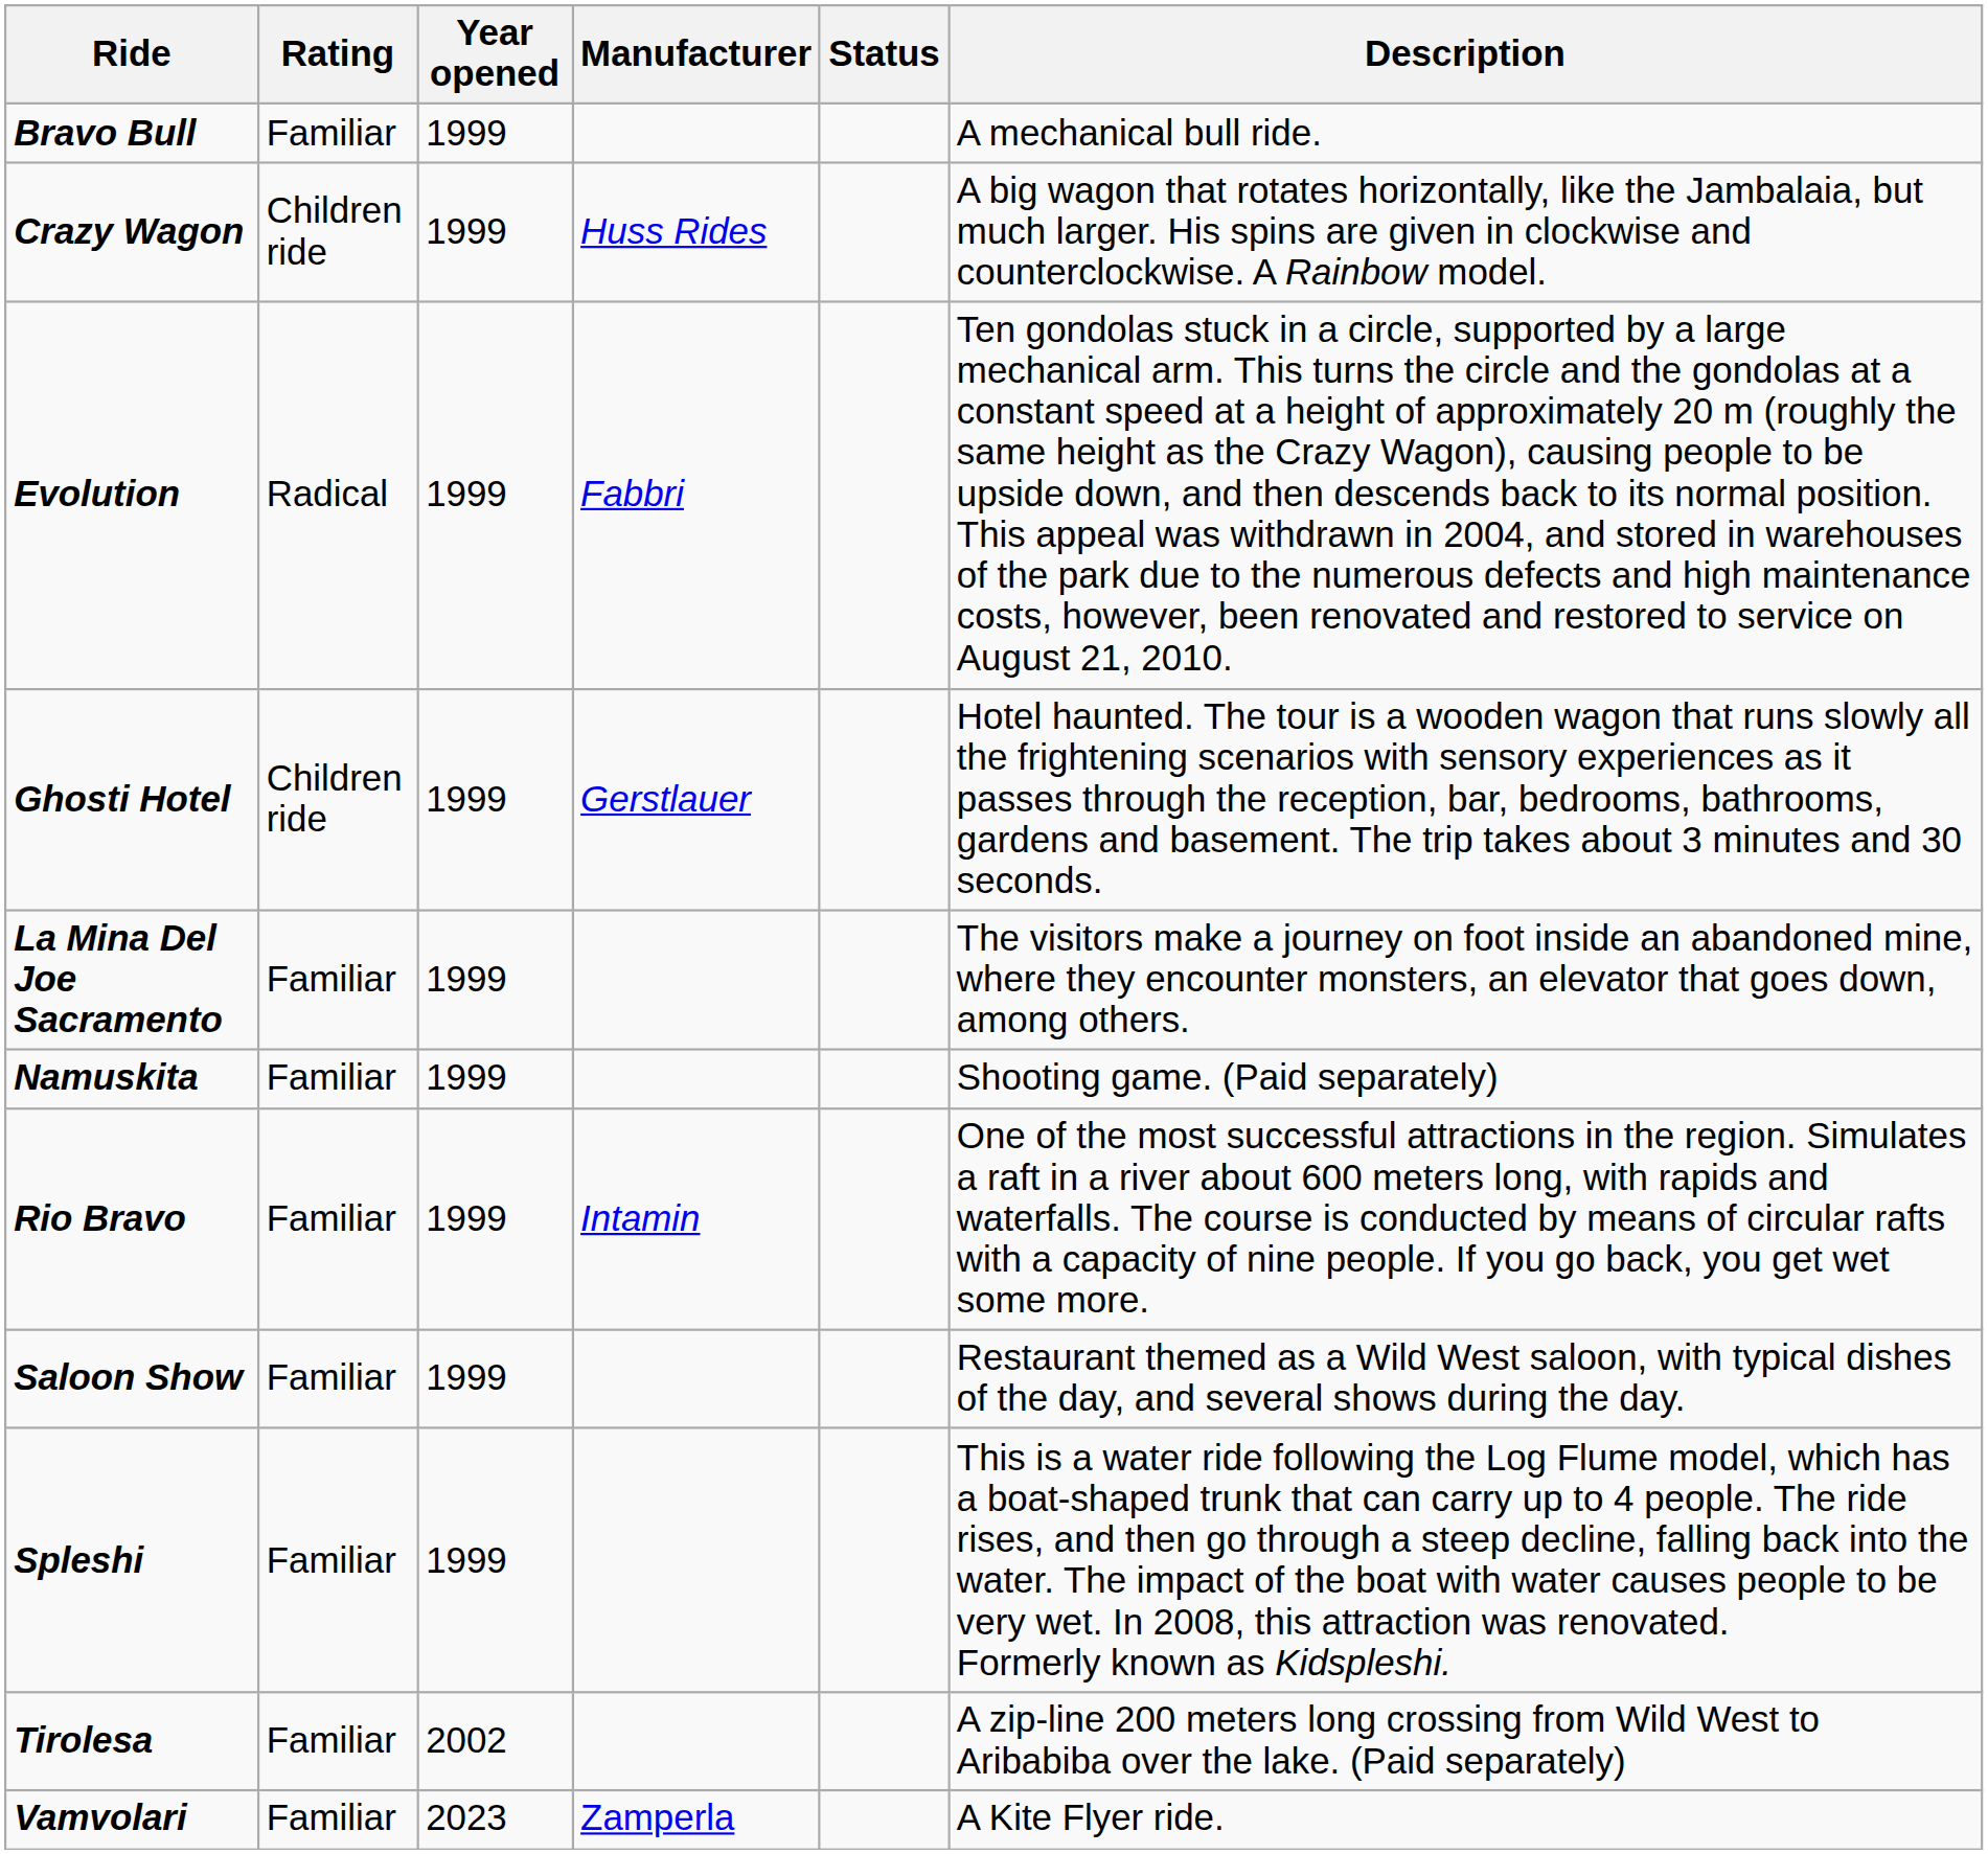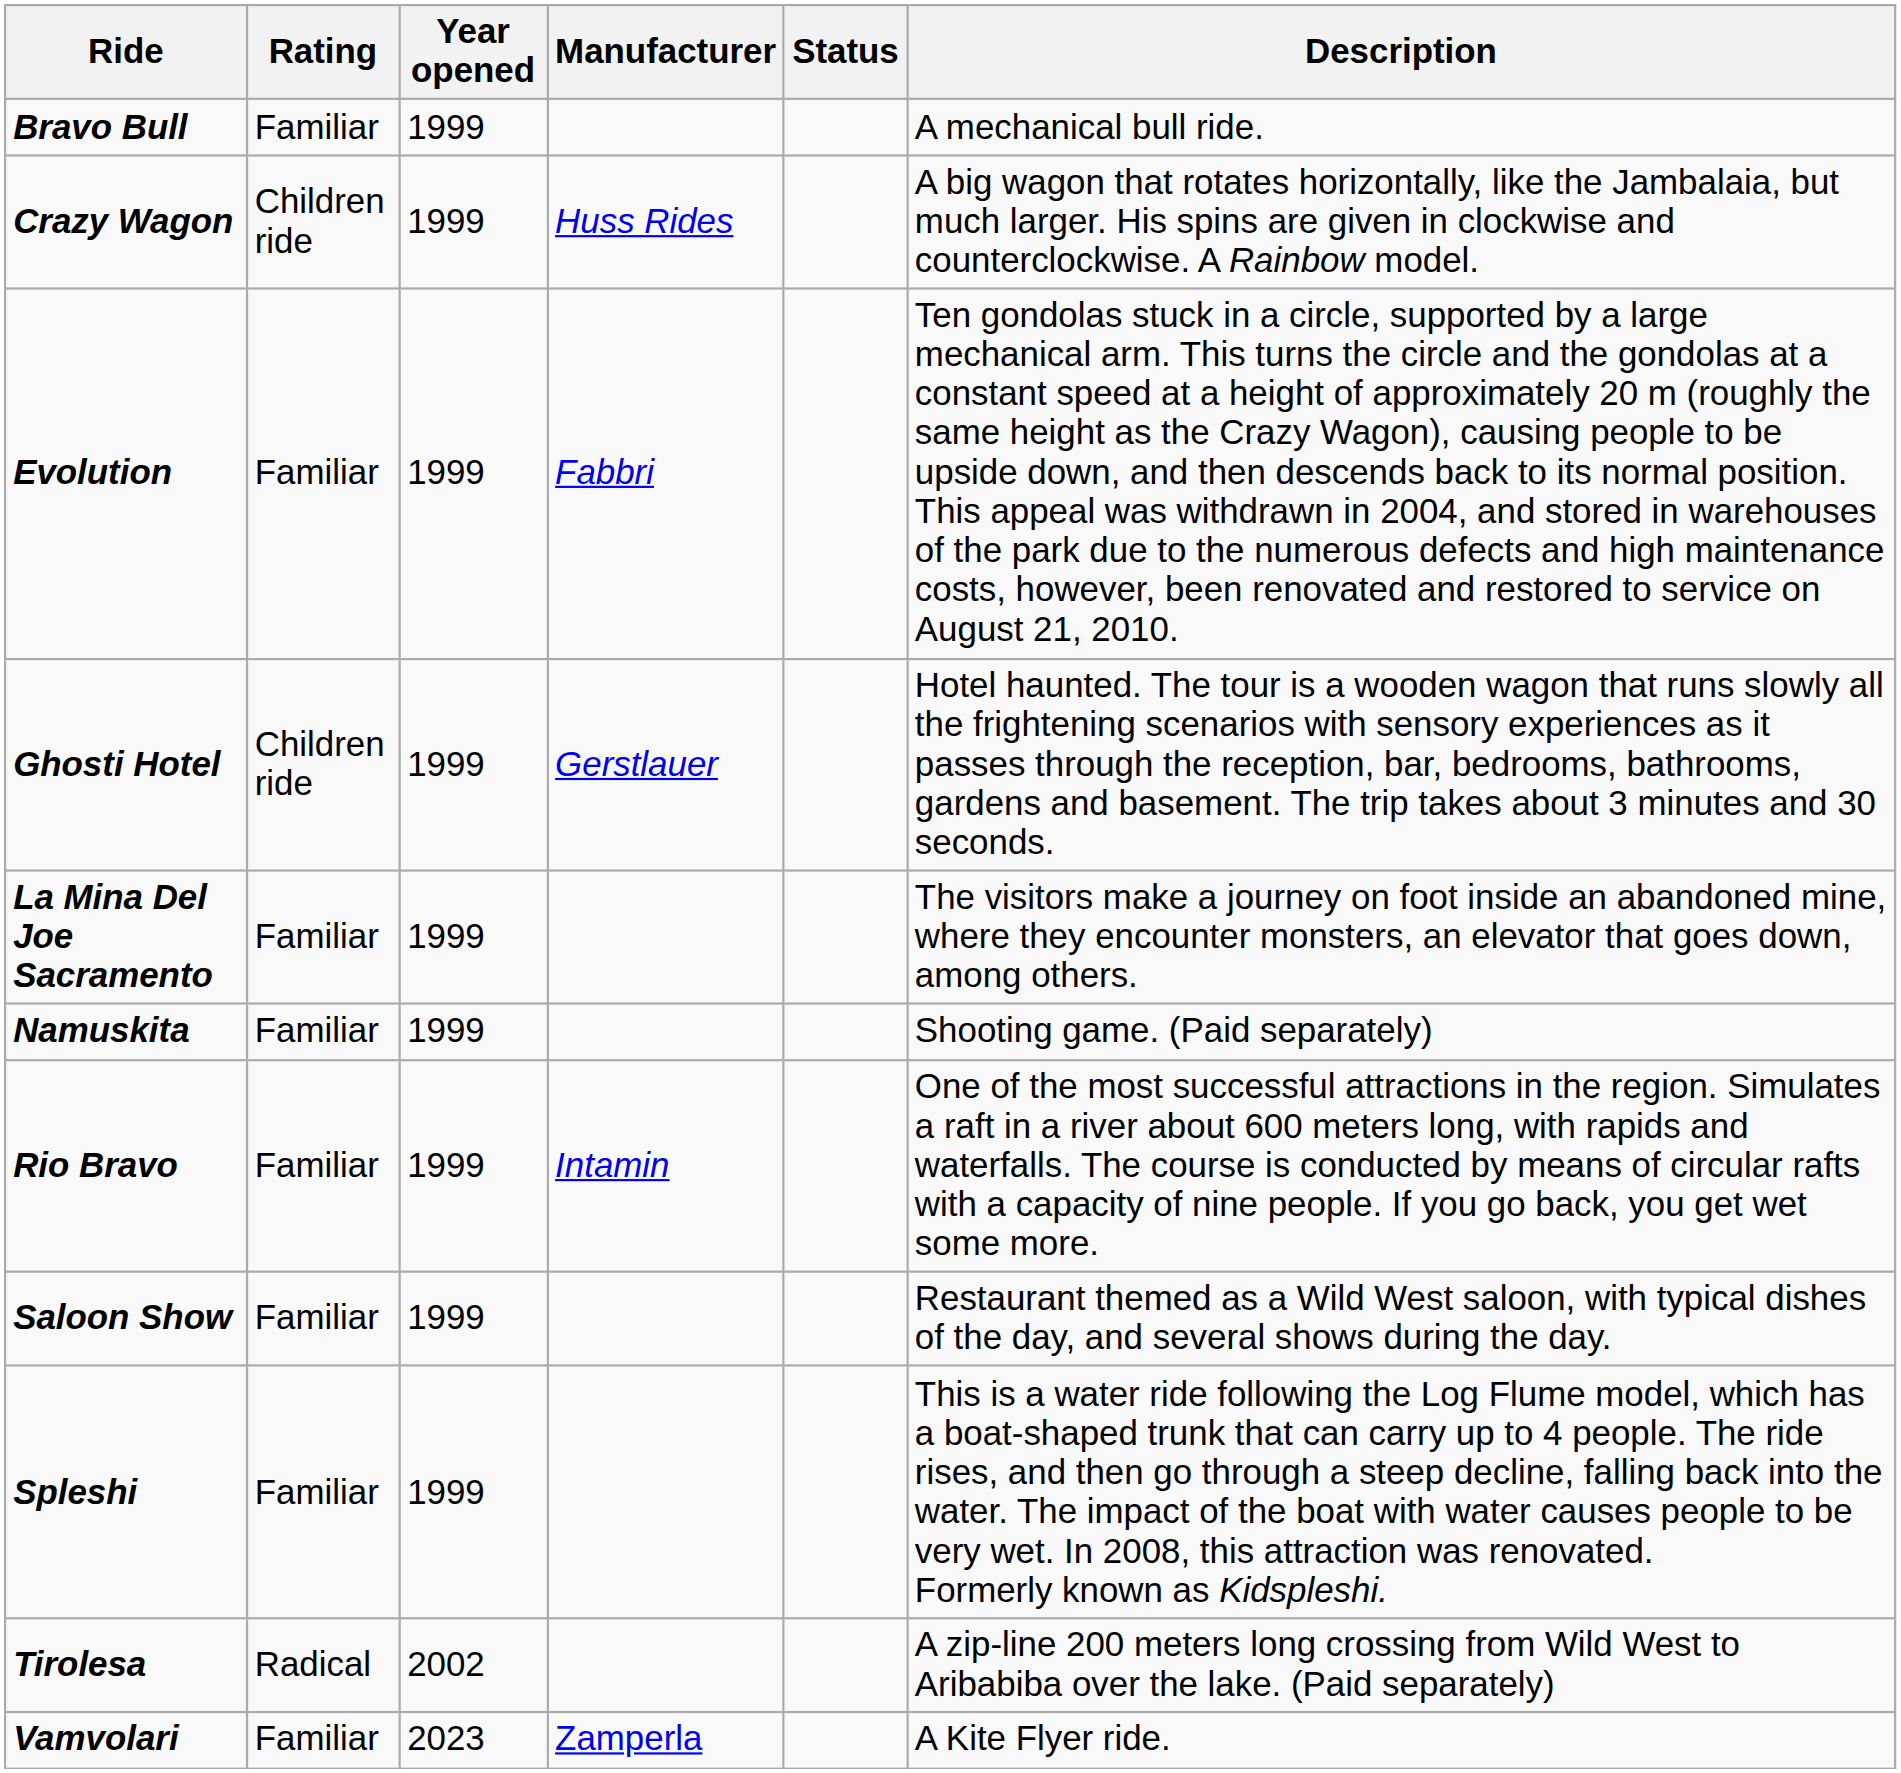Evolution | Rating: Radical -> Familiar
Tirolesa | Rating: Familiar -> Radical
